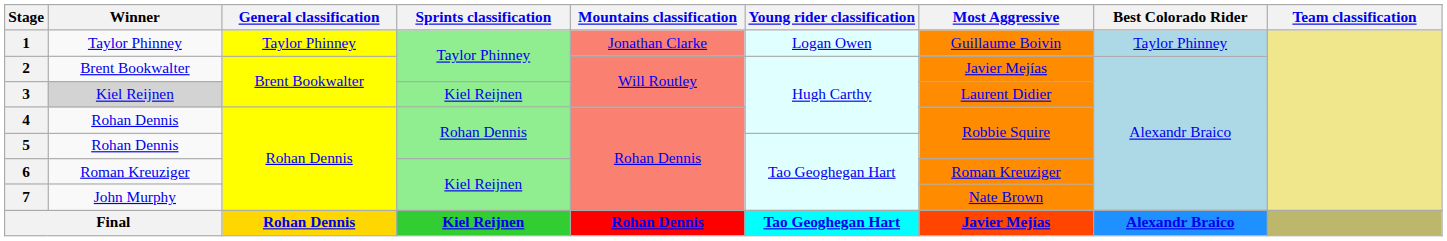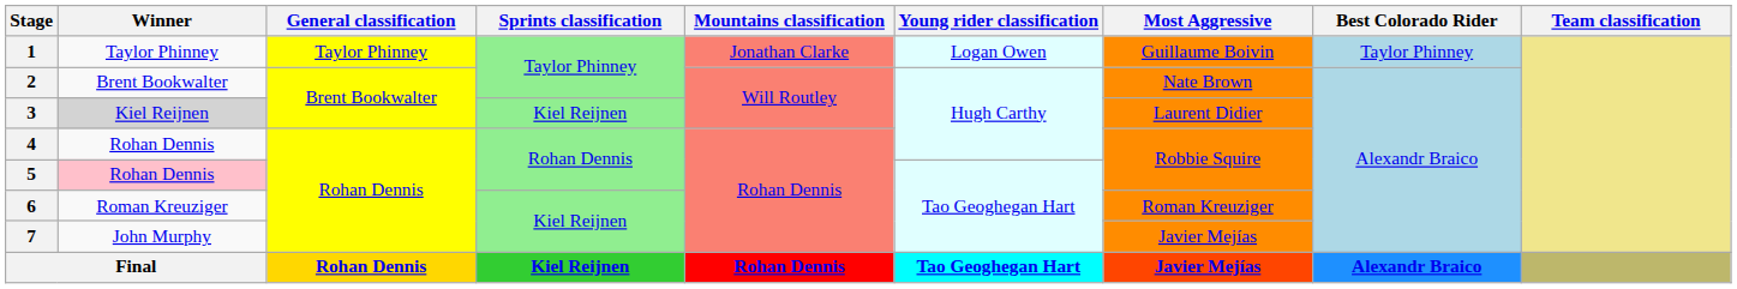2 | Most Aggressive: Javier Mejías -> Nate Brown
5 | Winner: no background -> pink background
7 | Most Aggressive: Nate Brown -> Javier Mejías
